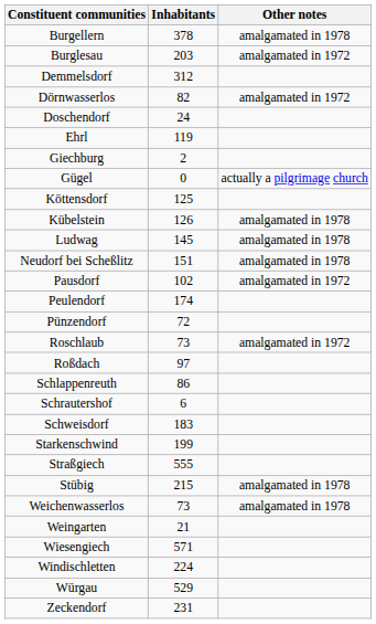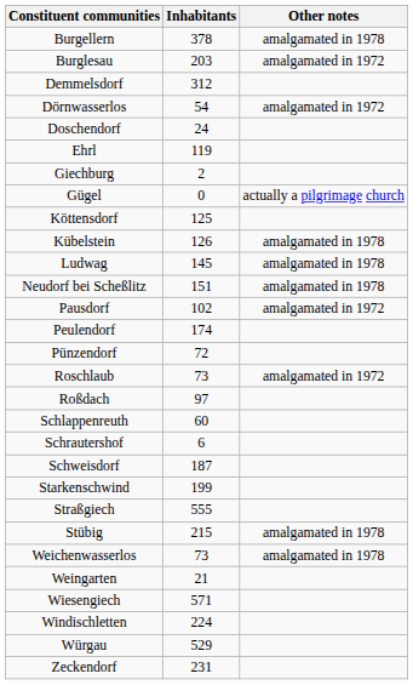Dörnwasserlos | Inhabitants: 82 -> 54
Schlappenreuth | Inhabitants: 86 -> 60
Schweisdorf | Inhabitants: 183 -> 187
